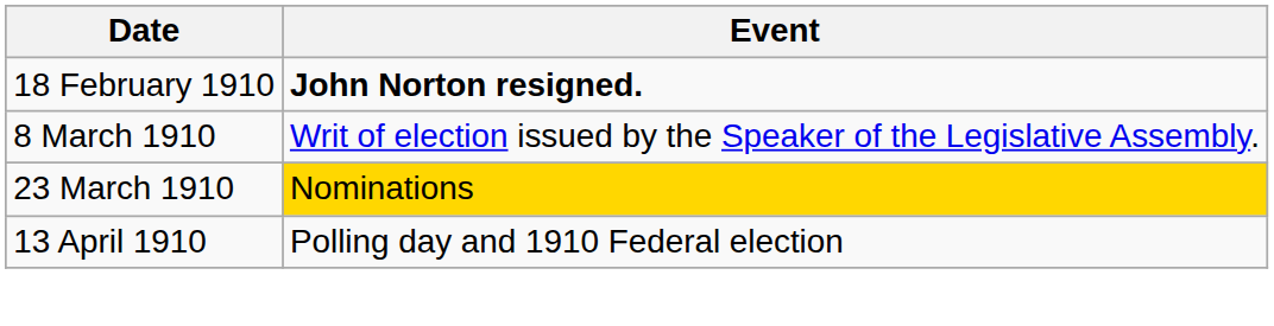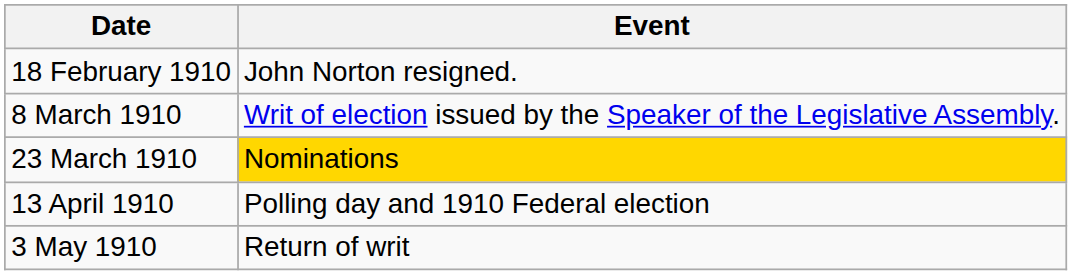18 February 1910 | Event: bold -> normal
+ row: 3 May 1910 | Return of writ
